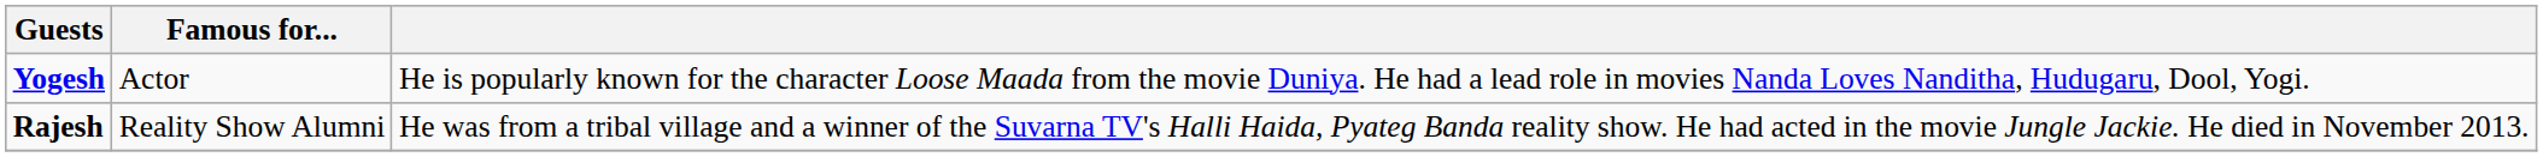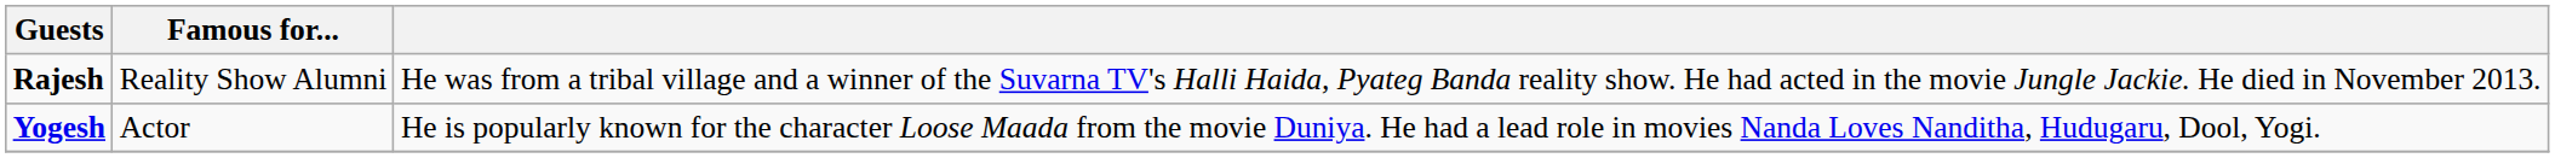rows swapped: Yogesh <-> Rajesh
